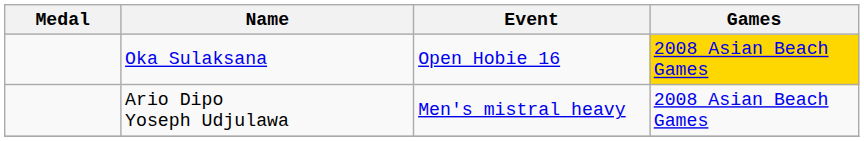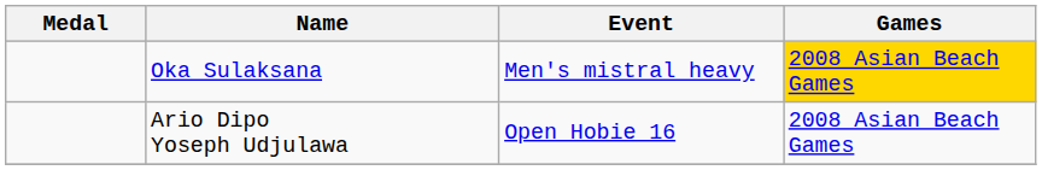Oka Sulaksana | Event: Open Hobie 16 -> Men's mistral heavy
Ario Dipo Yoseph Udjulawa | Event: Men's mistral heavy -> Open Hobie 16
